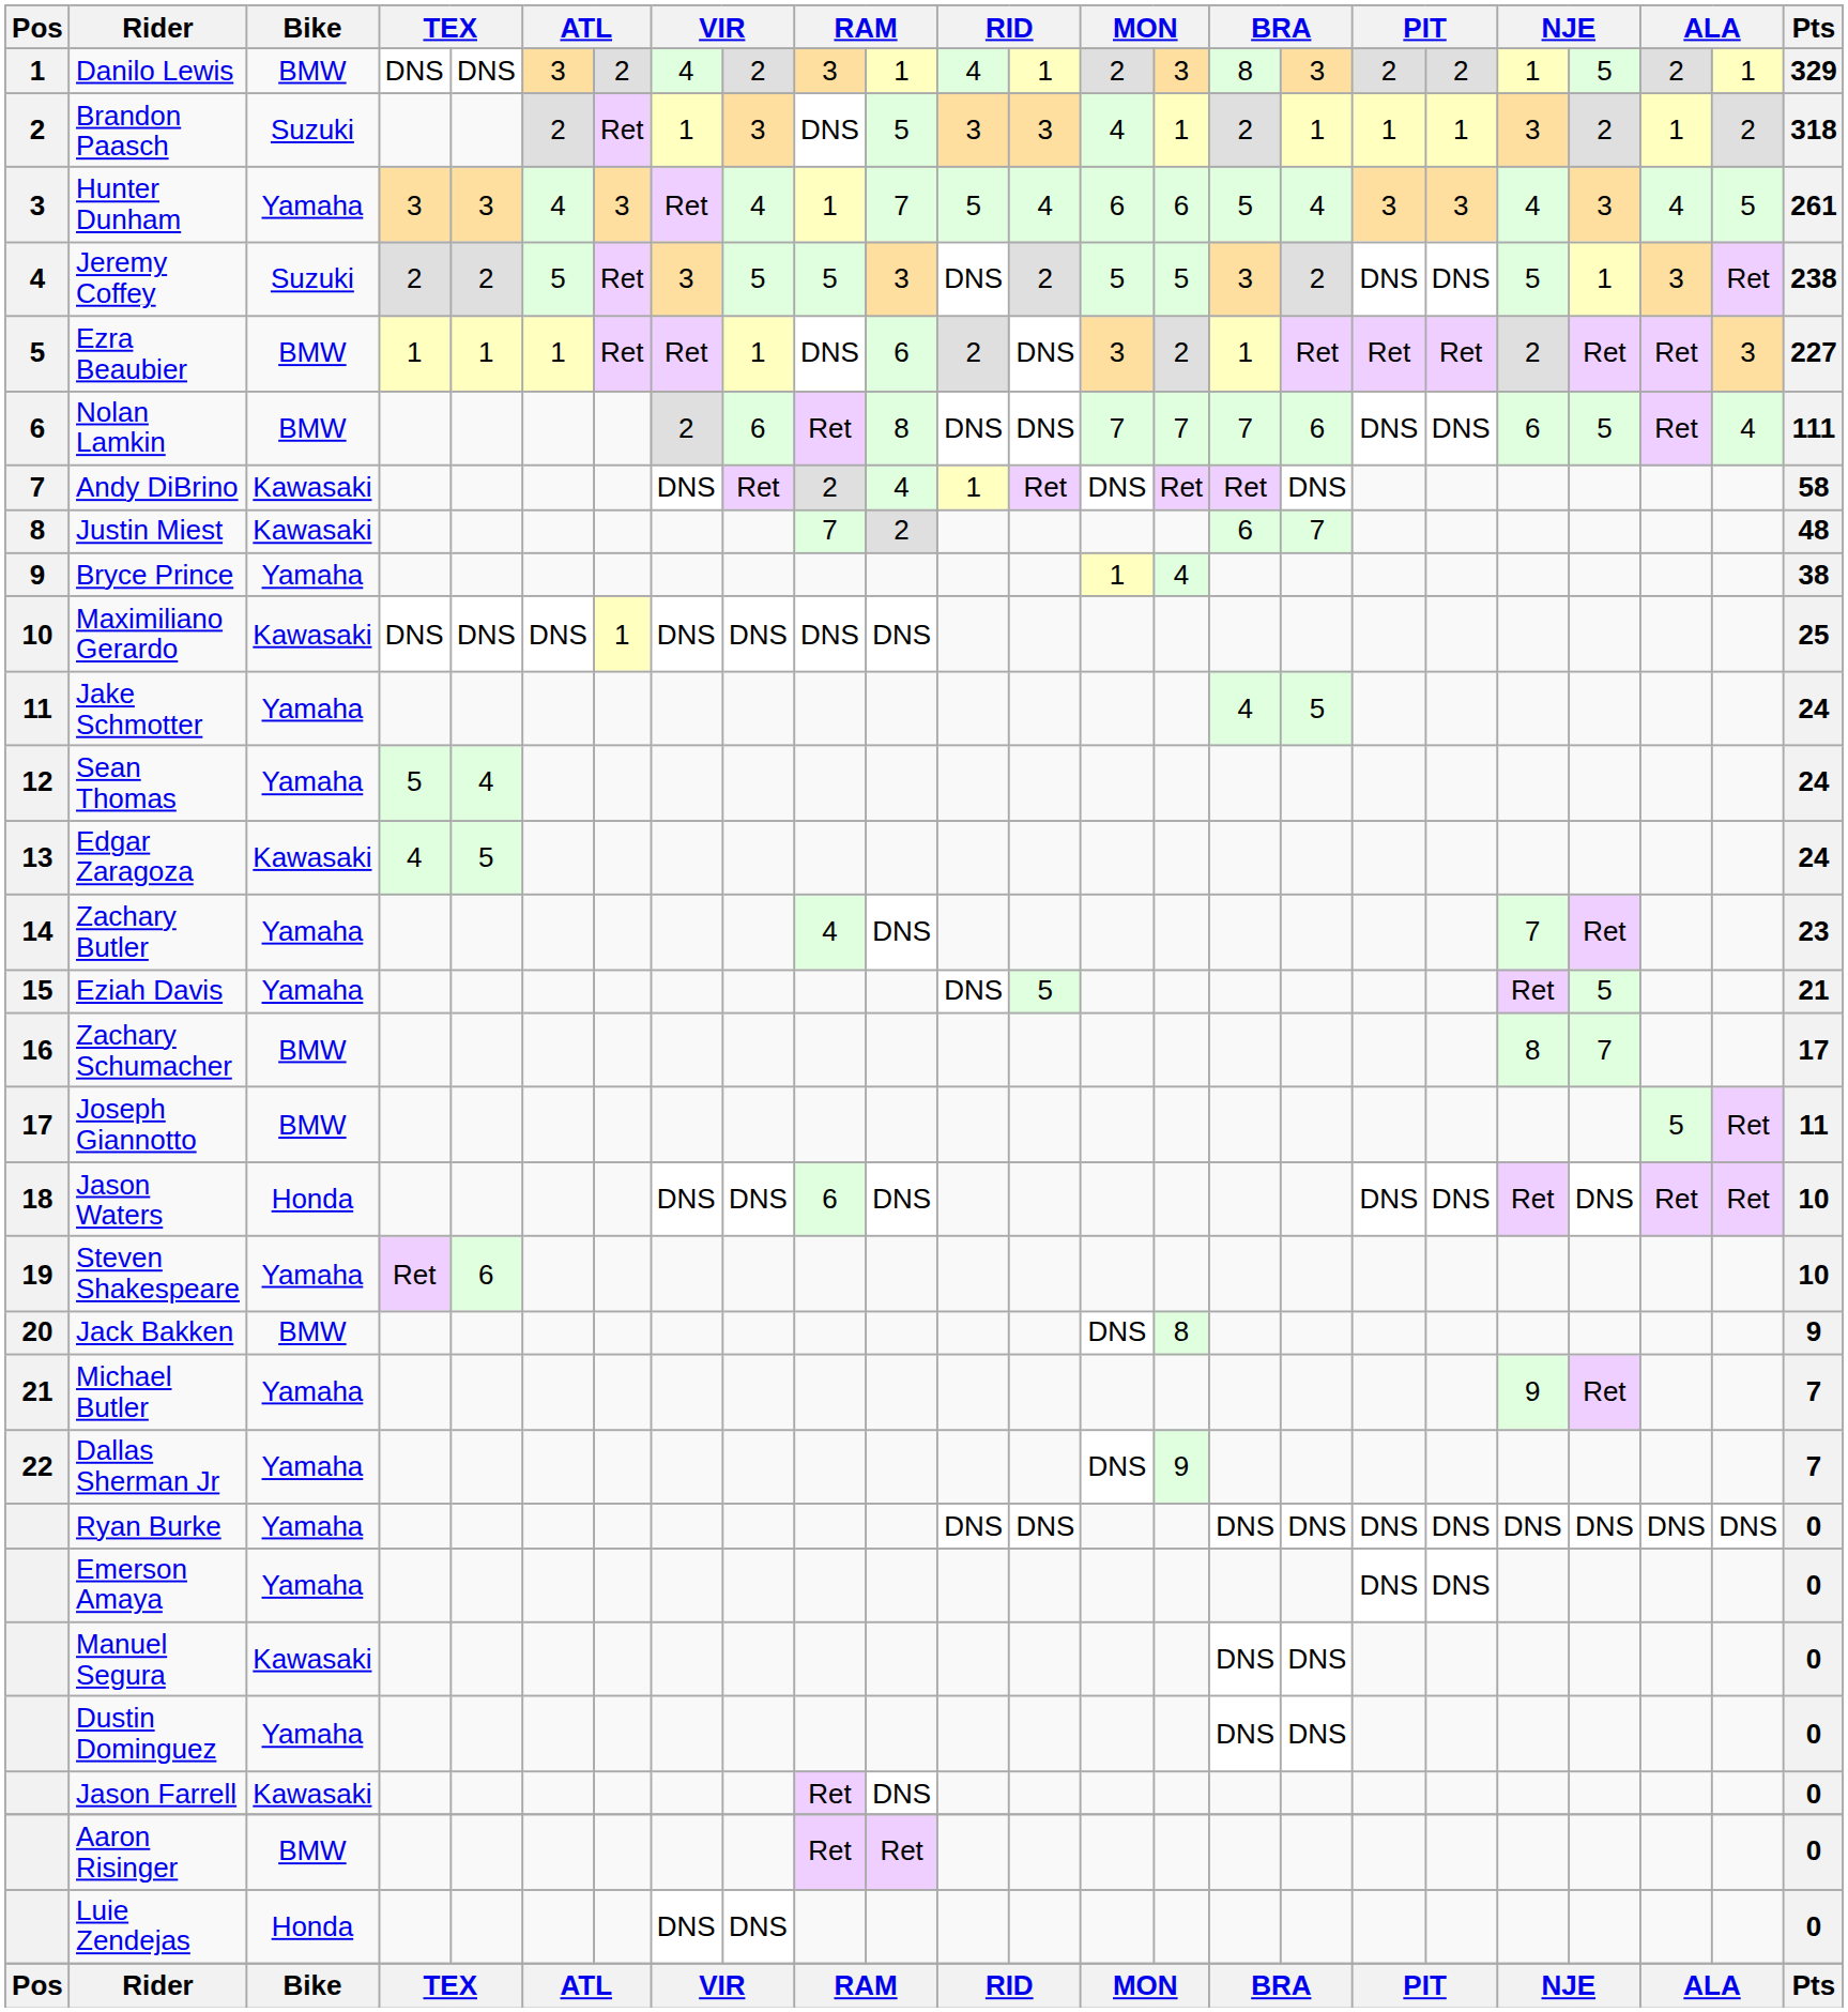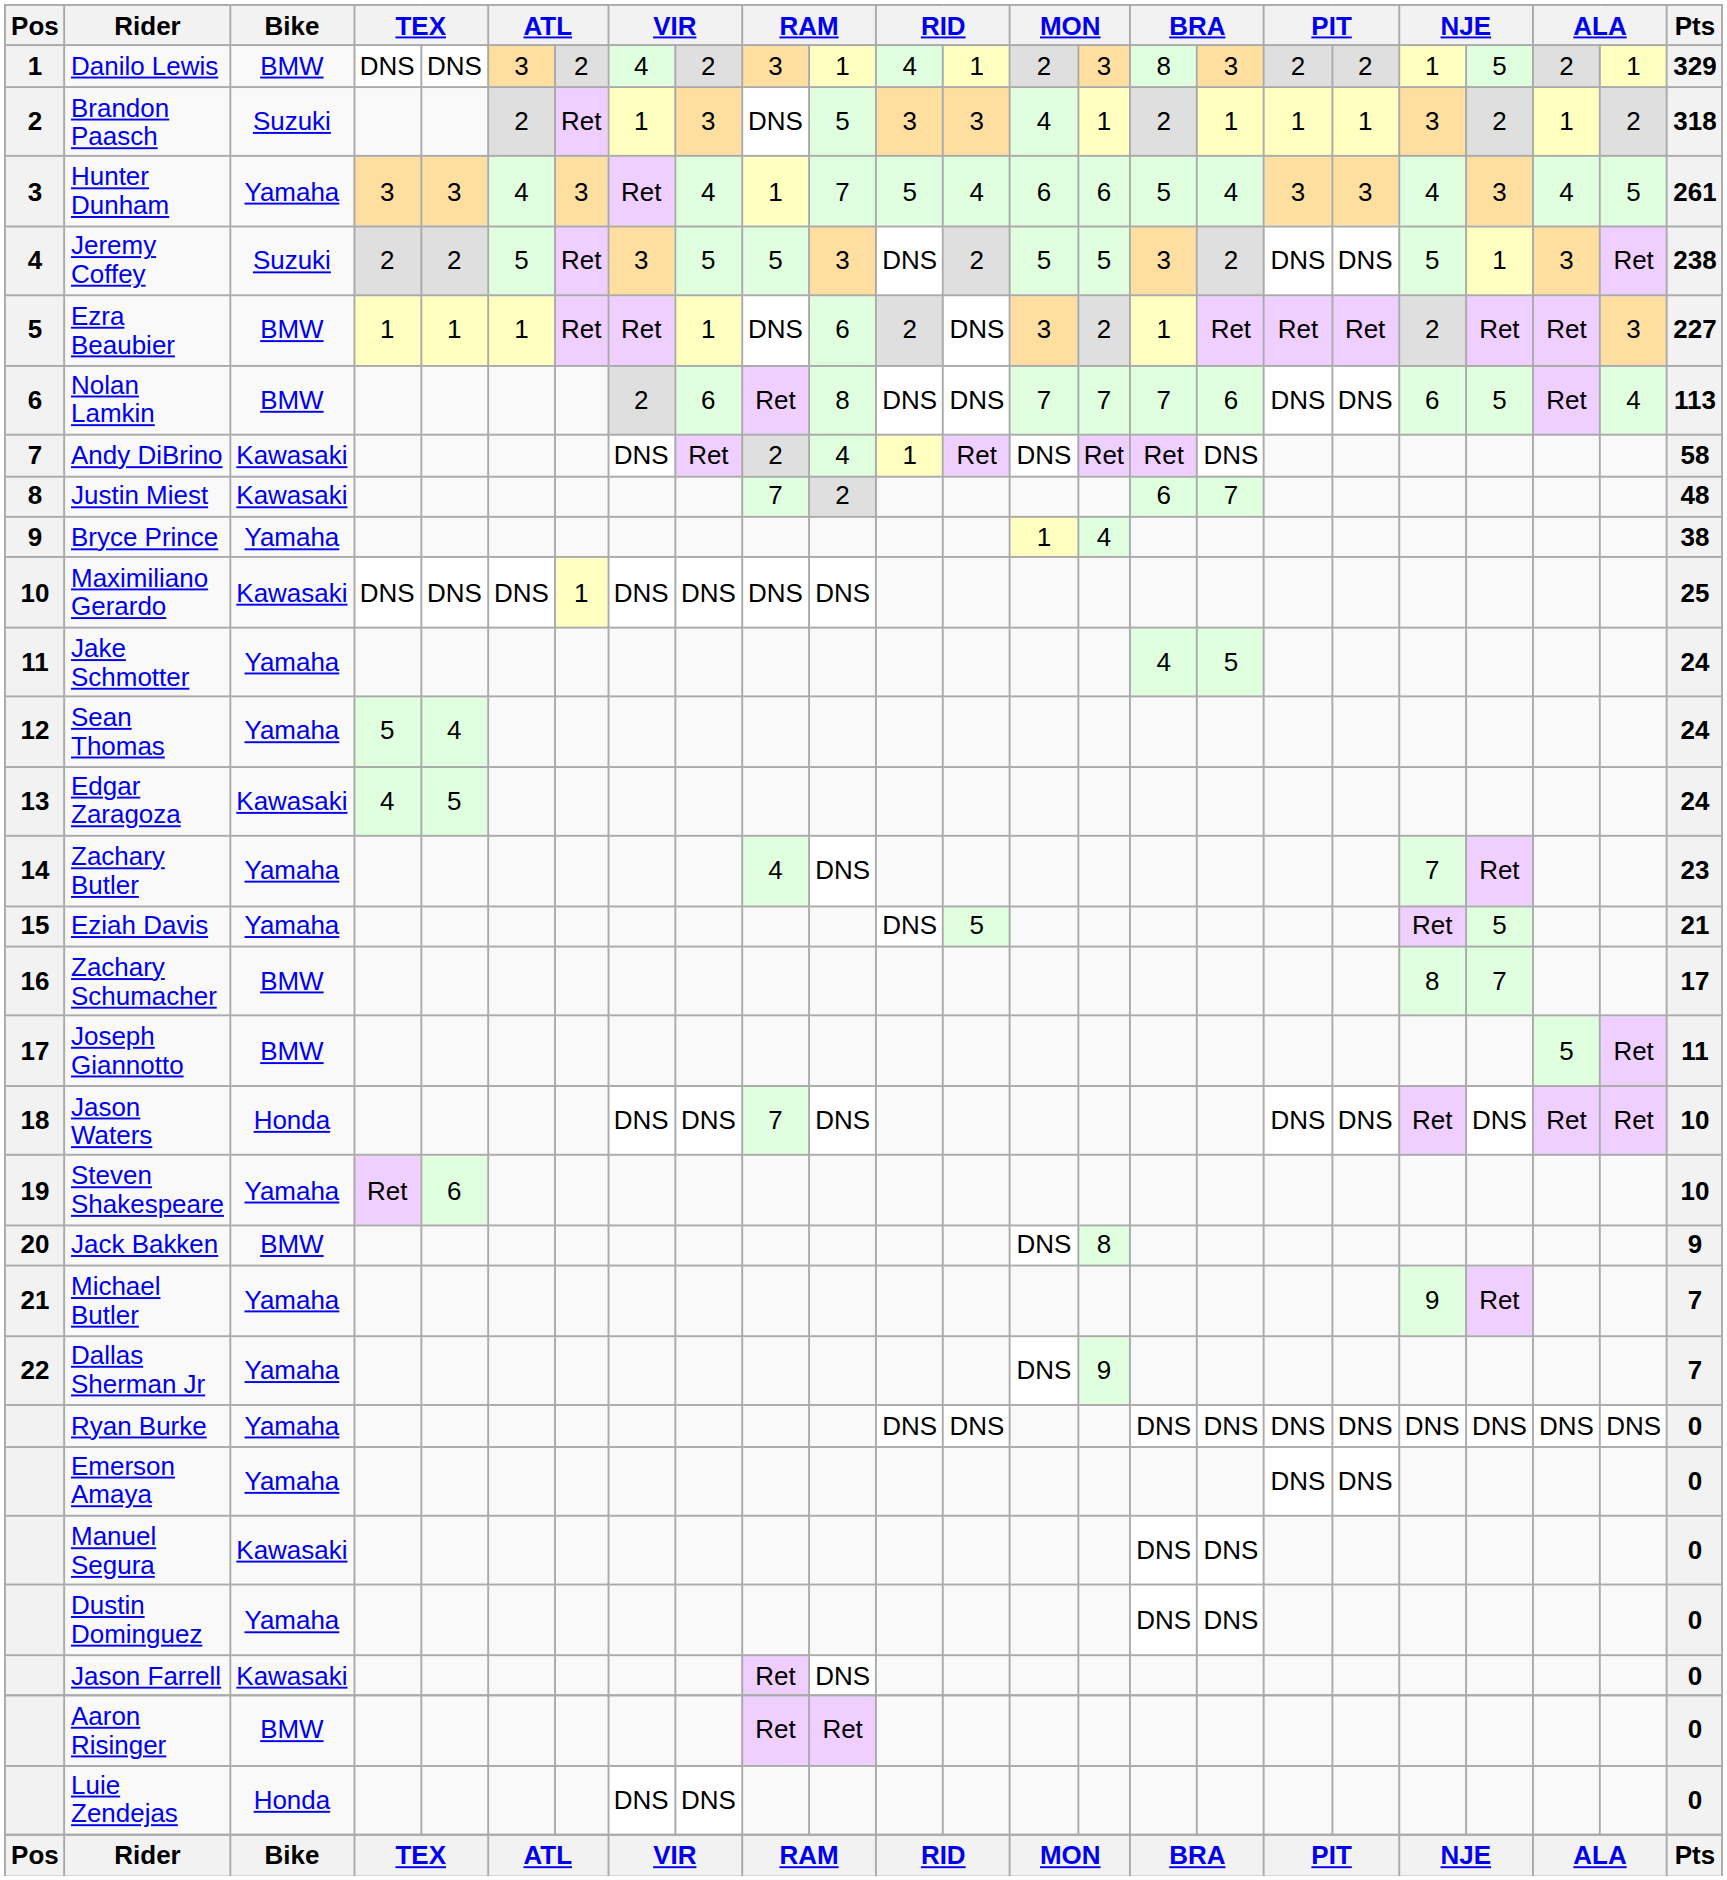Nolan Lamkin | Pts: 111 -> 113
Jason Waters | column 10: 6 -> 7
